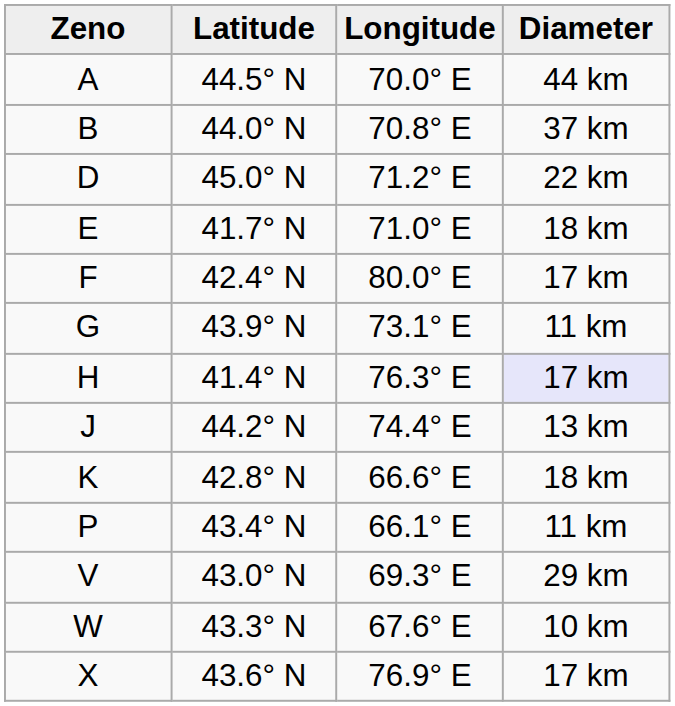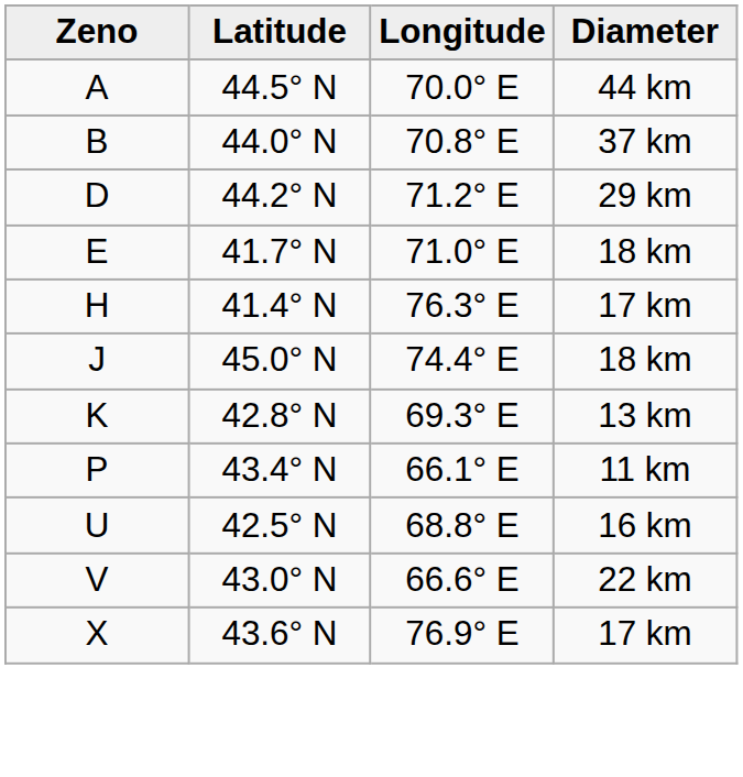D | Latitude: 45.0° N -> 44.2° N
D | Diameter: 22 km -> 29 km
- row: F | 42.4° N | 80.0° E | 17 km
- row: G | 43.9° N | 73.1° E | 11 km
H | Diameter: lavender background -> no background
J | Latitude: 44.2° N -> 45.0° N
J | Diameter: 13 km -> 18 km
K | Longitude: 66.6° E -> 69.3° E
K | Diameter: 18 km -> 13 km
+ row: U | 42.5° N | 68.8° E | 16 km
V | Longitude: 69.3° E -> 66.6° E
V | Diameter: 29 km -> 22 km
- row: W | 43.3° N | 67.6° E | 10 km
